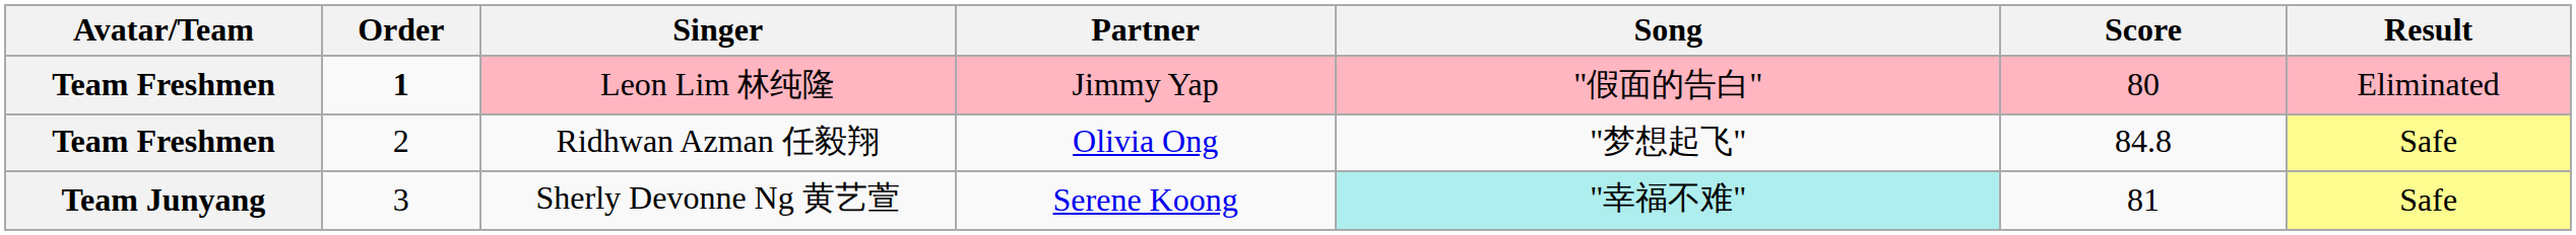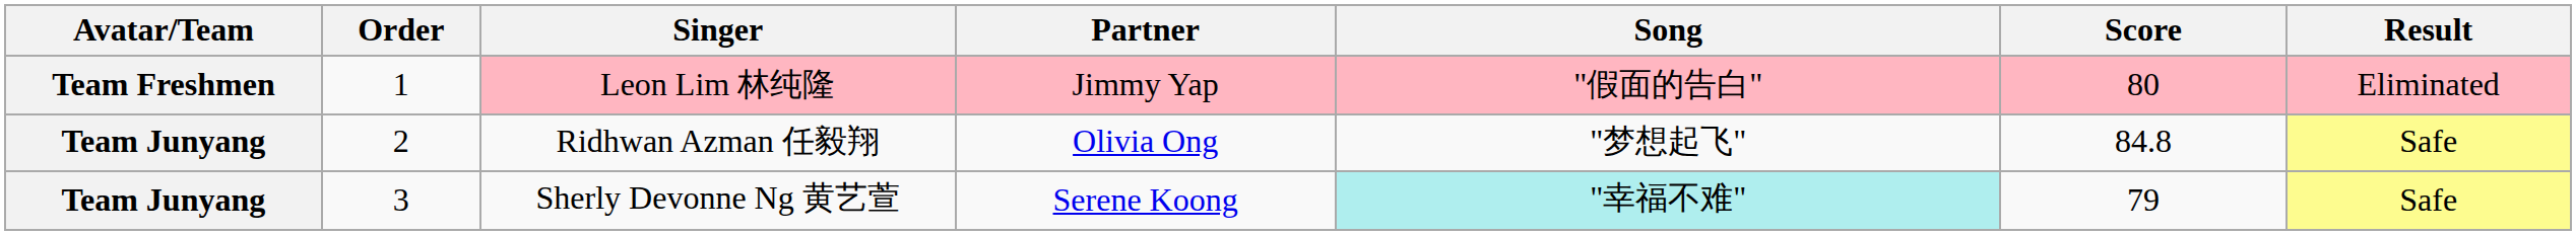Leon Lim 林纯隆 | Order: bold -> normal
Ridhwan Azman 任毅翔 | Avatar/Team: Team Freshmen -> Team Junyang
Sherly Devonne Ng 黄艺萱 | Score: 81 -> 79
